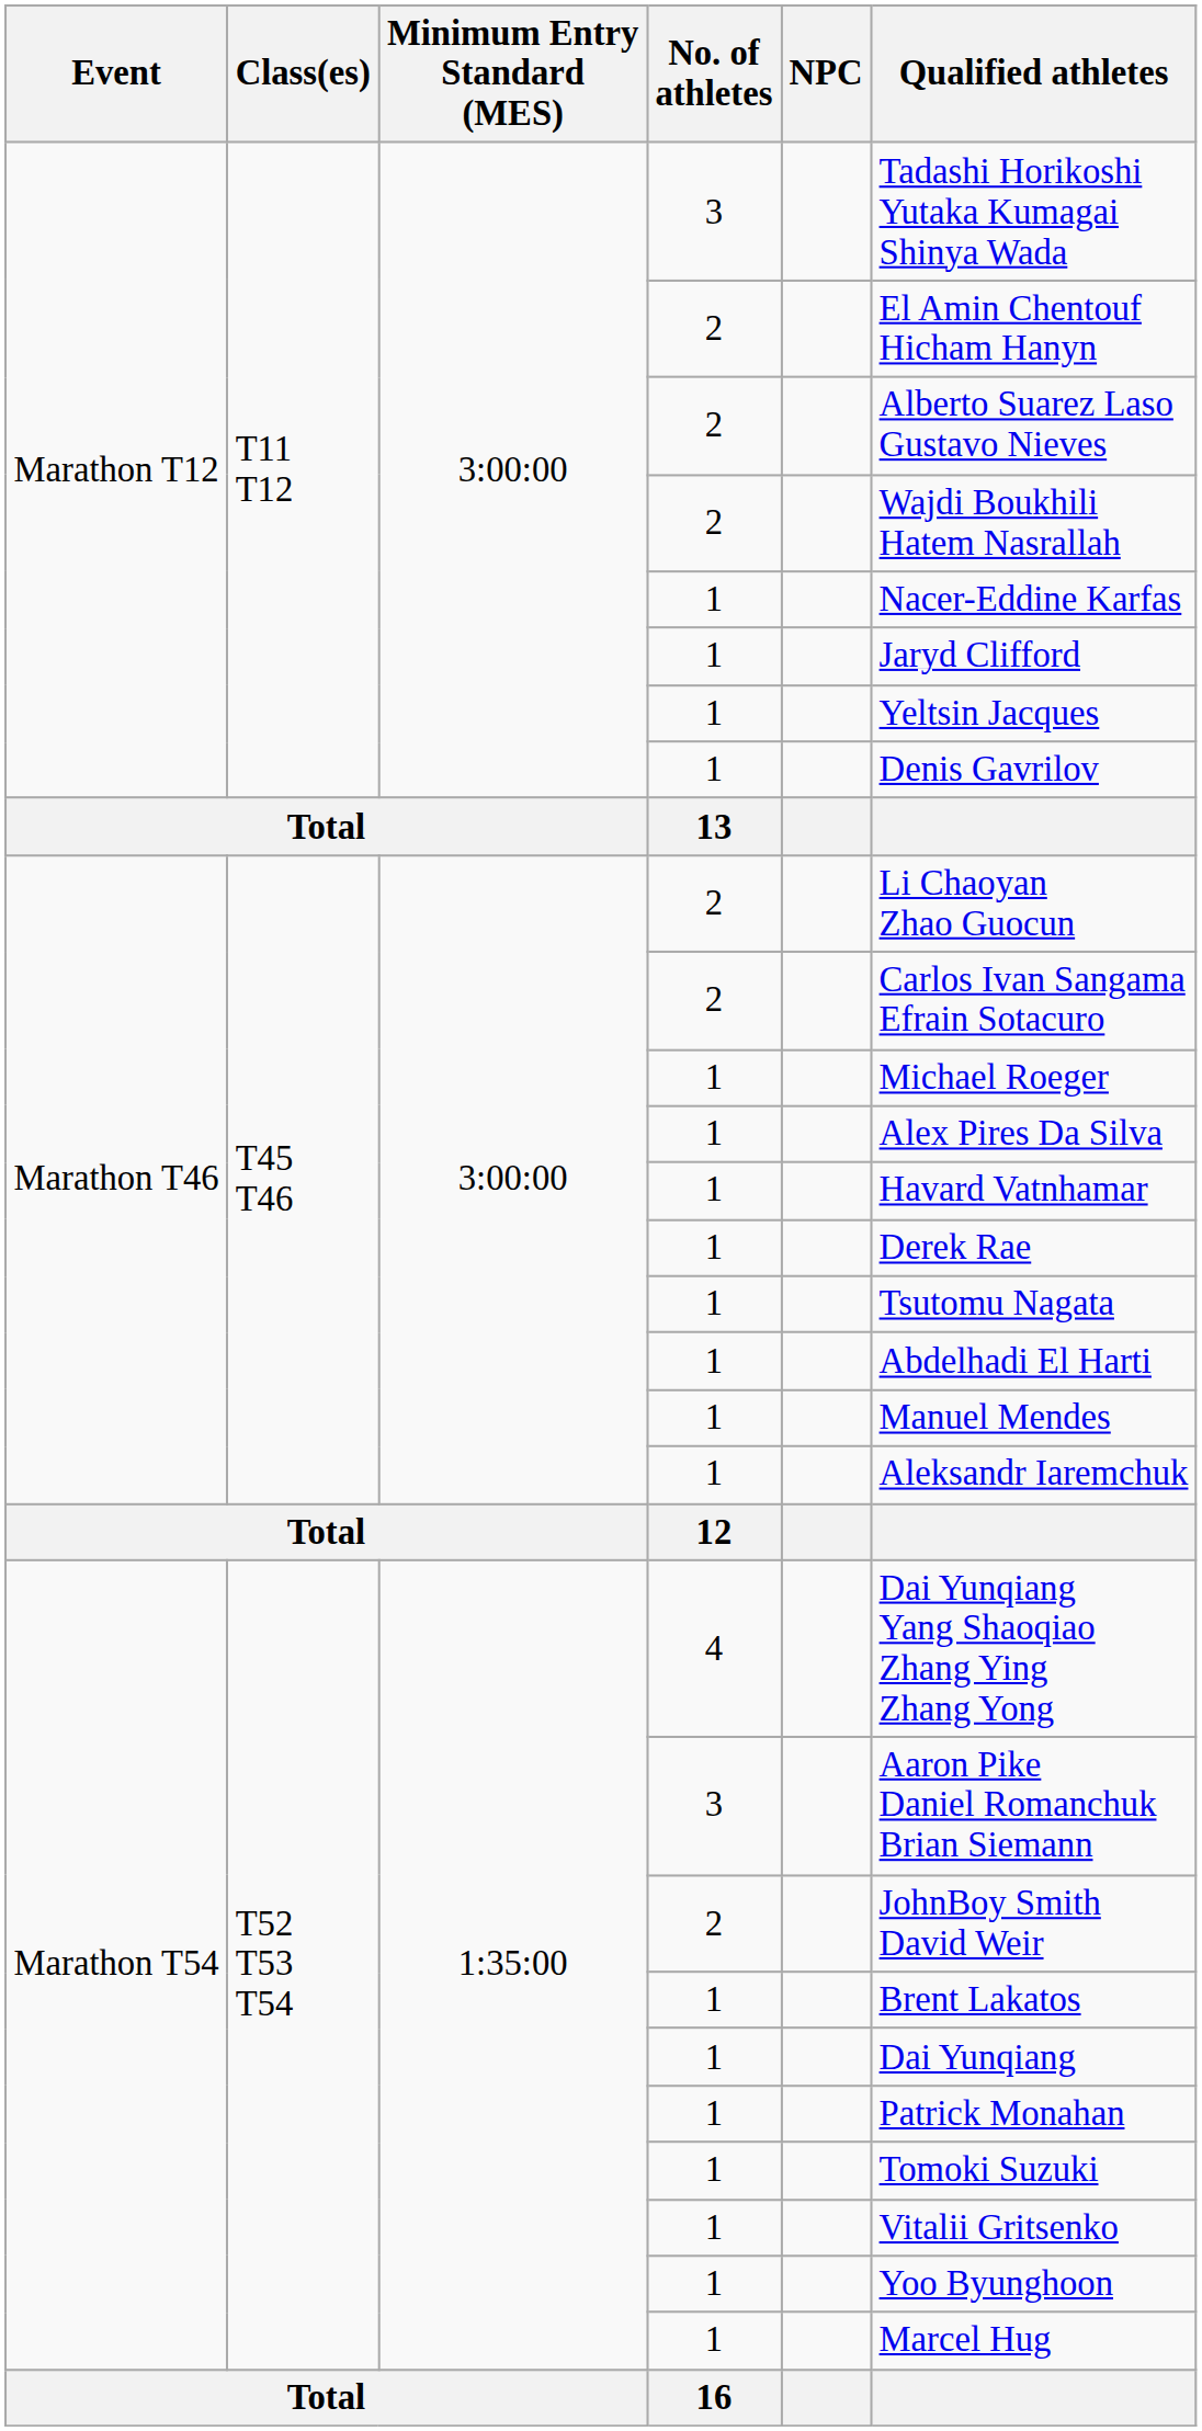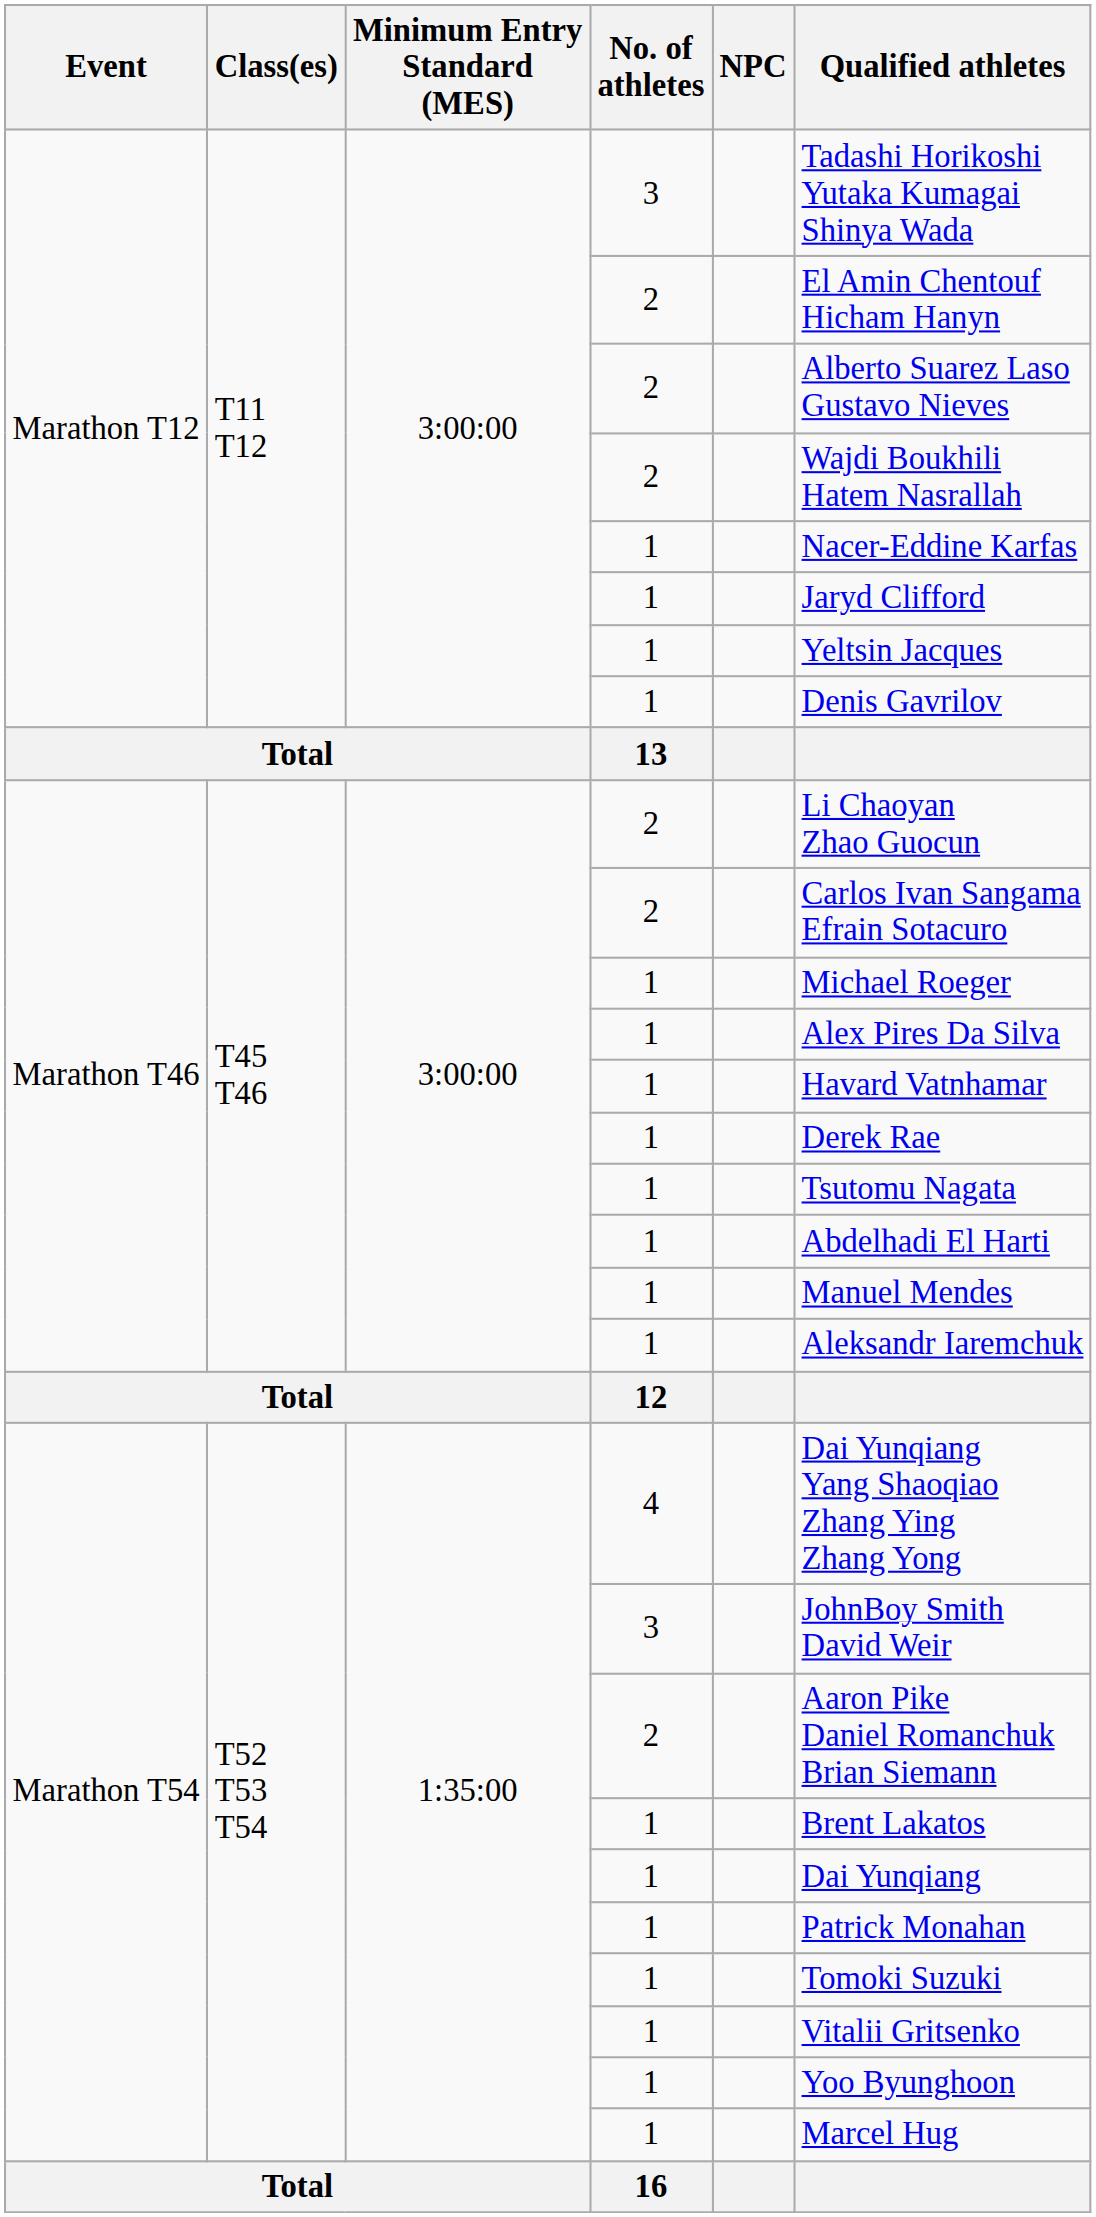Marathon T54 / 3 | Qualified athletes: Aaron Pike Daniel Romanchuk Brian Siemann -> JohnBoy Smith David Weir
Marathon T54 / 2 | Qualified athletes: JohnBoy Smith David Weir -> Aaron Pike Daniel Romanchuk Brian Siemann
